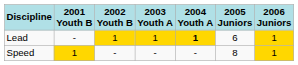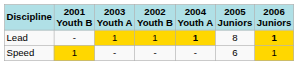columns swapped: 2002 Youth B <-> 2003 Youth A
Lead | 2005 Juniors: 6 -> 8
Lead | 2006 Juniors: normal -> bold
Speed | 2005 Juniors: 8 -> 6
